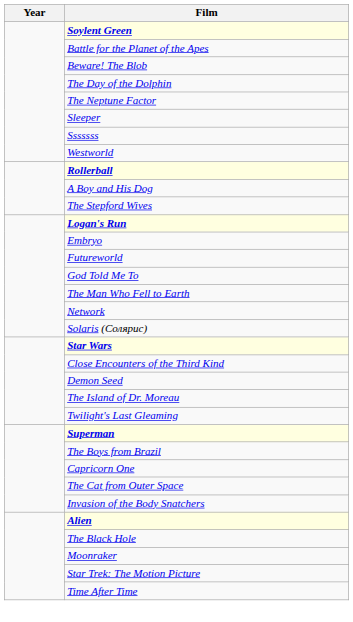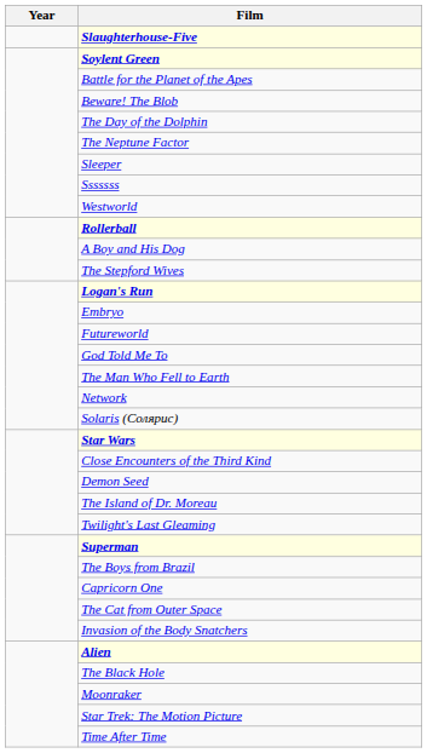+ row: Slaughterhouse-Five
